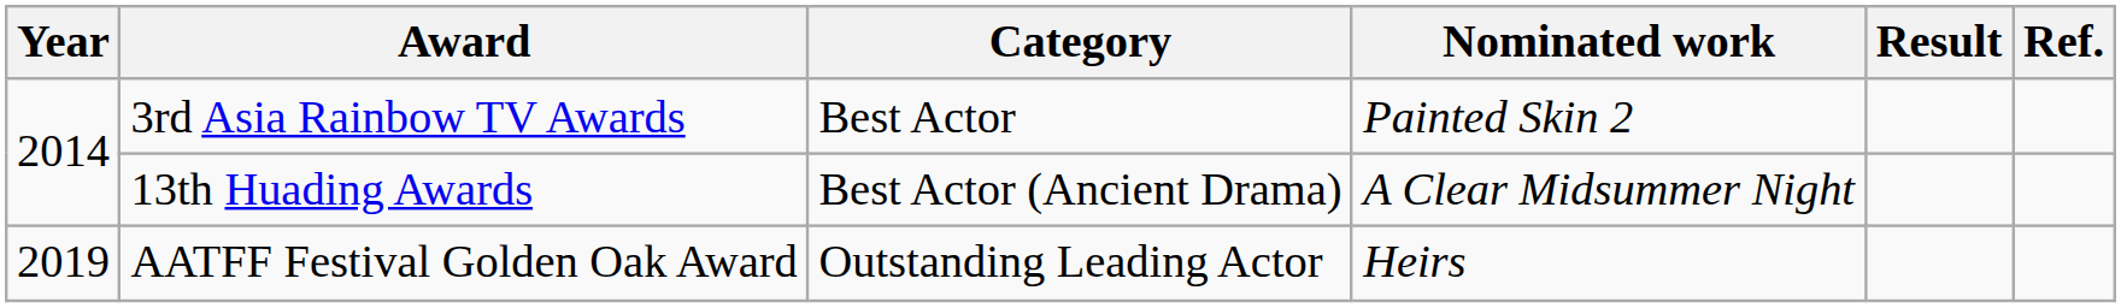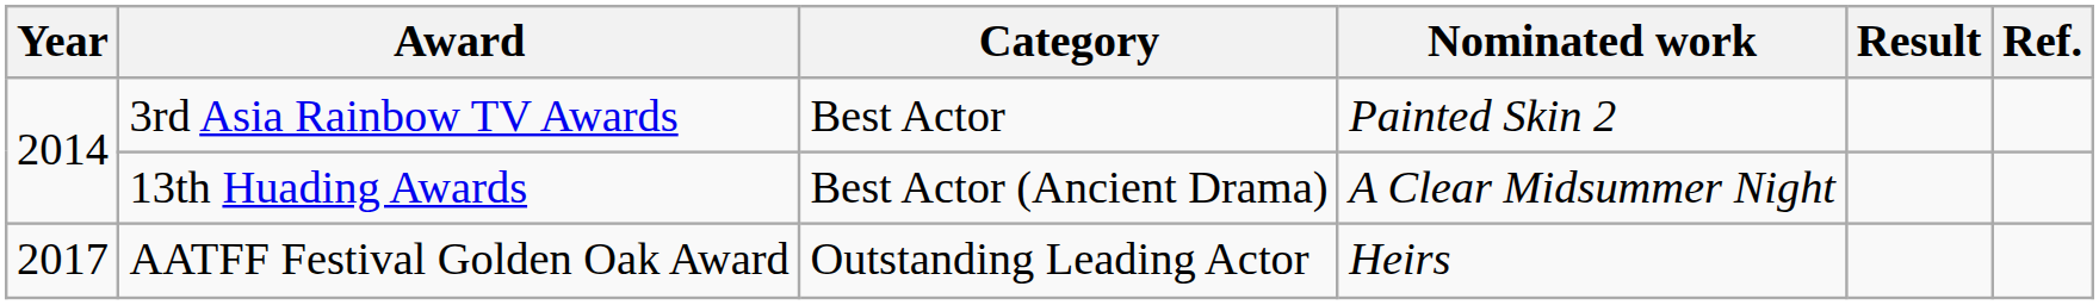AATFF Festival Golden Oak Award | Year: 2019 -> 2017
